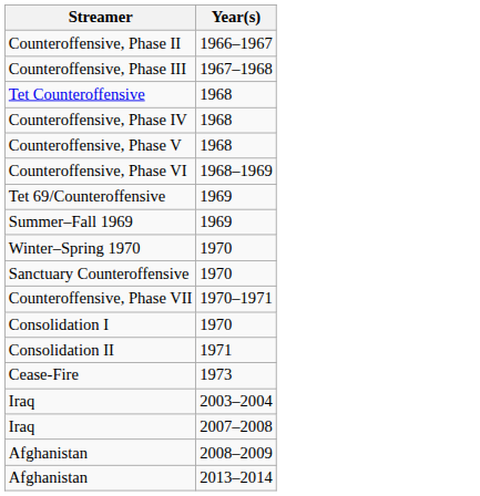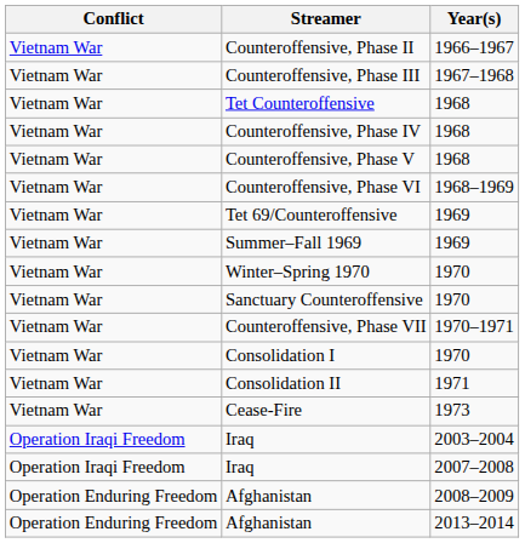+ column: Conflict | Vietnam War | Vietnam War | Vietnam War | Vietnam War | Vietnam War | Vietnam War | Vietnam War | Vietnam War | Vietnam War | Vietnam War | Vietnam War | Vietnam War | Vietnam War | Vietnam War | Operation Iraqi Freedom | Operation Iraqi Freedom | Operation Enduring Freedom | Operation Enduring Freedom
